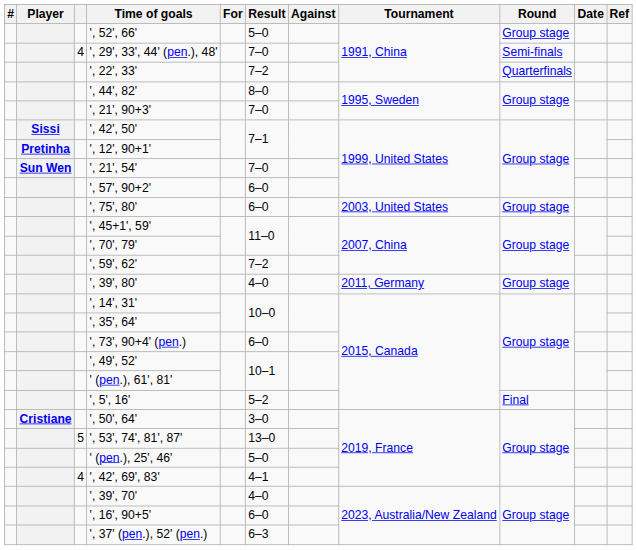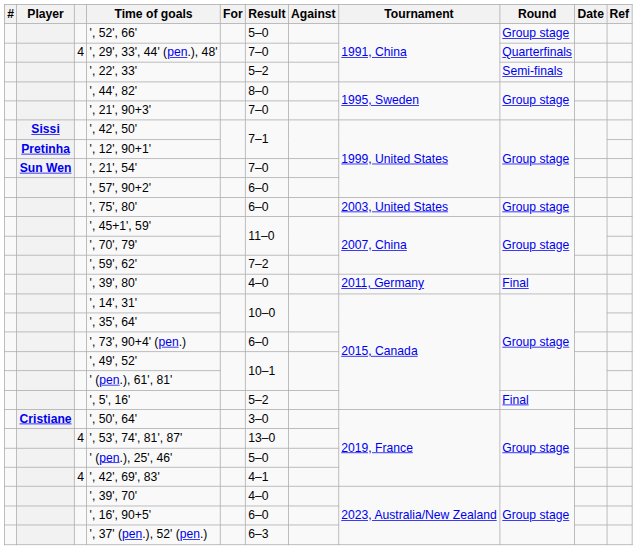', 29', 33', 44' (pen.), 48' | Round: Semi-finals -> Quarterfinals
', 22', 33' | Result: 7–2 -> 5–2
', 22', 33' | Round: Quarterfinals -> Semi-finals
', 39', 80' | Round: Group stage -> Final
', 53', 74', 81', 87' | column 3: 5 -> 4
